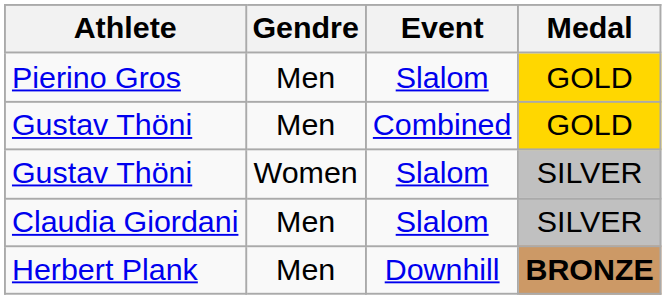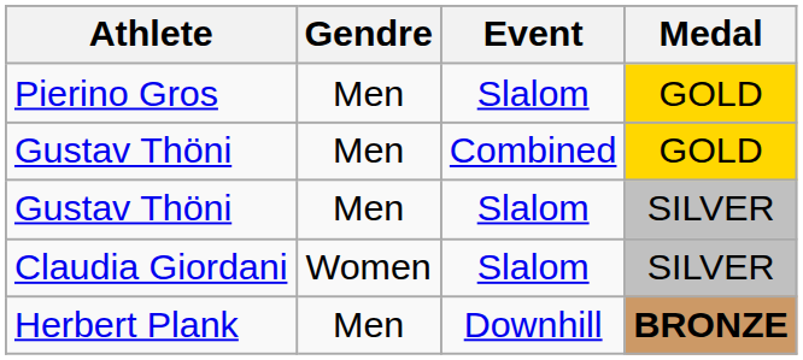Gustav Thöni / Slalom | Gendre: Women -> Men
Claudia Giordani | Gendre: Men -> Women
